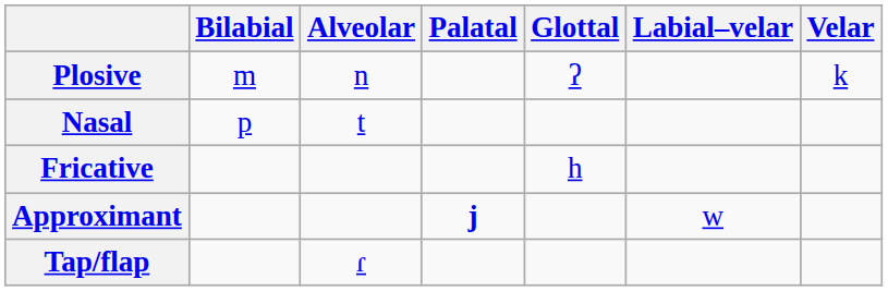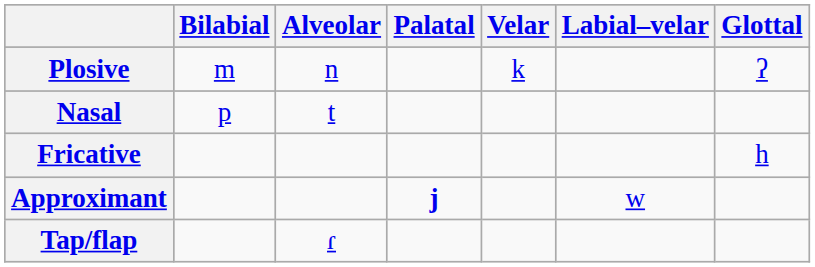columns swapped: Velar <-> Glottal
